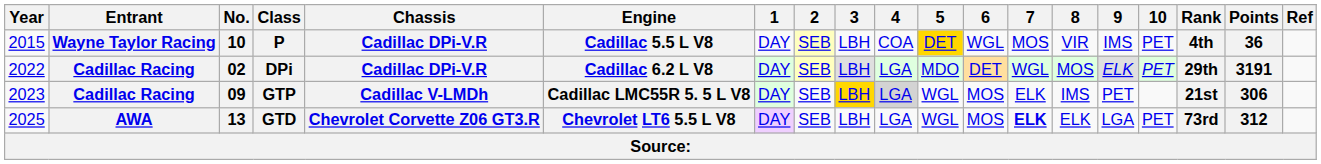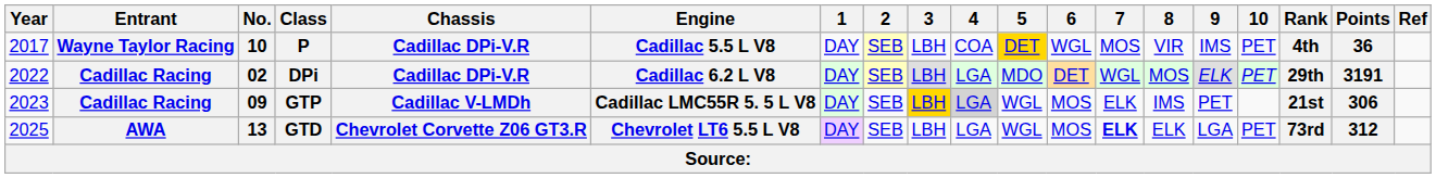P | Year: 2015 -> 2017
